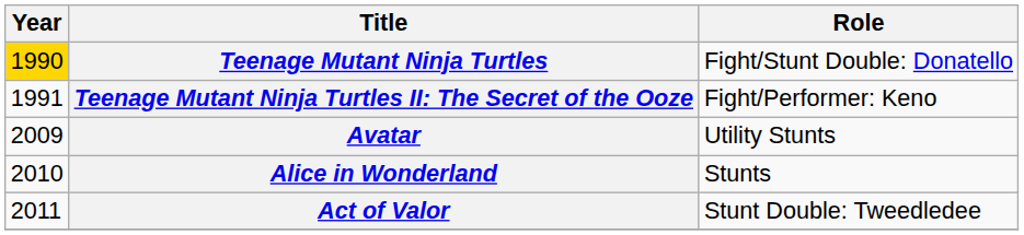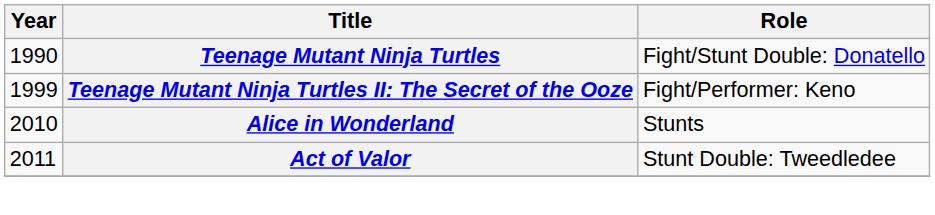Teenage Mutant Ninja Turtles | Year: gold background -> no background
Teenage Mutant Ninja Turtles II: The Secret of the Ooze | Year: 1991 -> 1999
- row: 2009 | Avatar | Utility Stunts
